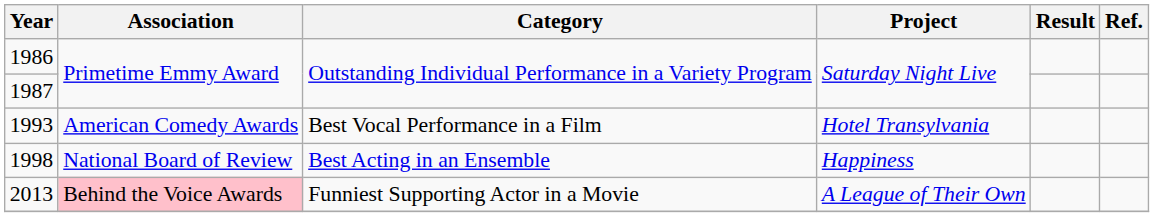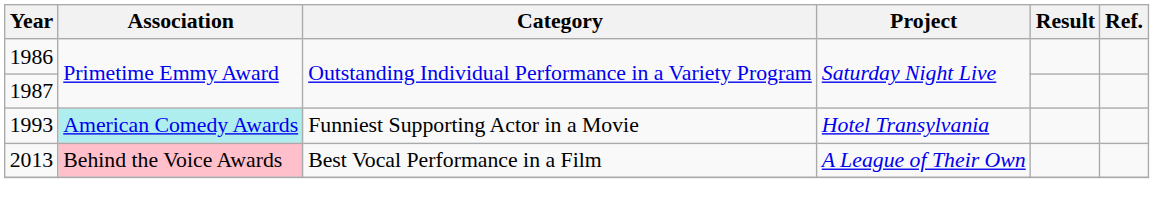1993 | Association: no background -> paleturquoise background
1993 | Category: Best Vocal Performance in a Film -> Funniest Supporting Actor in a Movie
- row: 1998 | National Board of Review | Best Acting in an Ensemble | Happiness
2013 | Category: Funniest Supporting Actor in a Movie -> Best Vocal Performance in a Film
